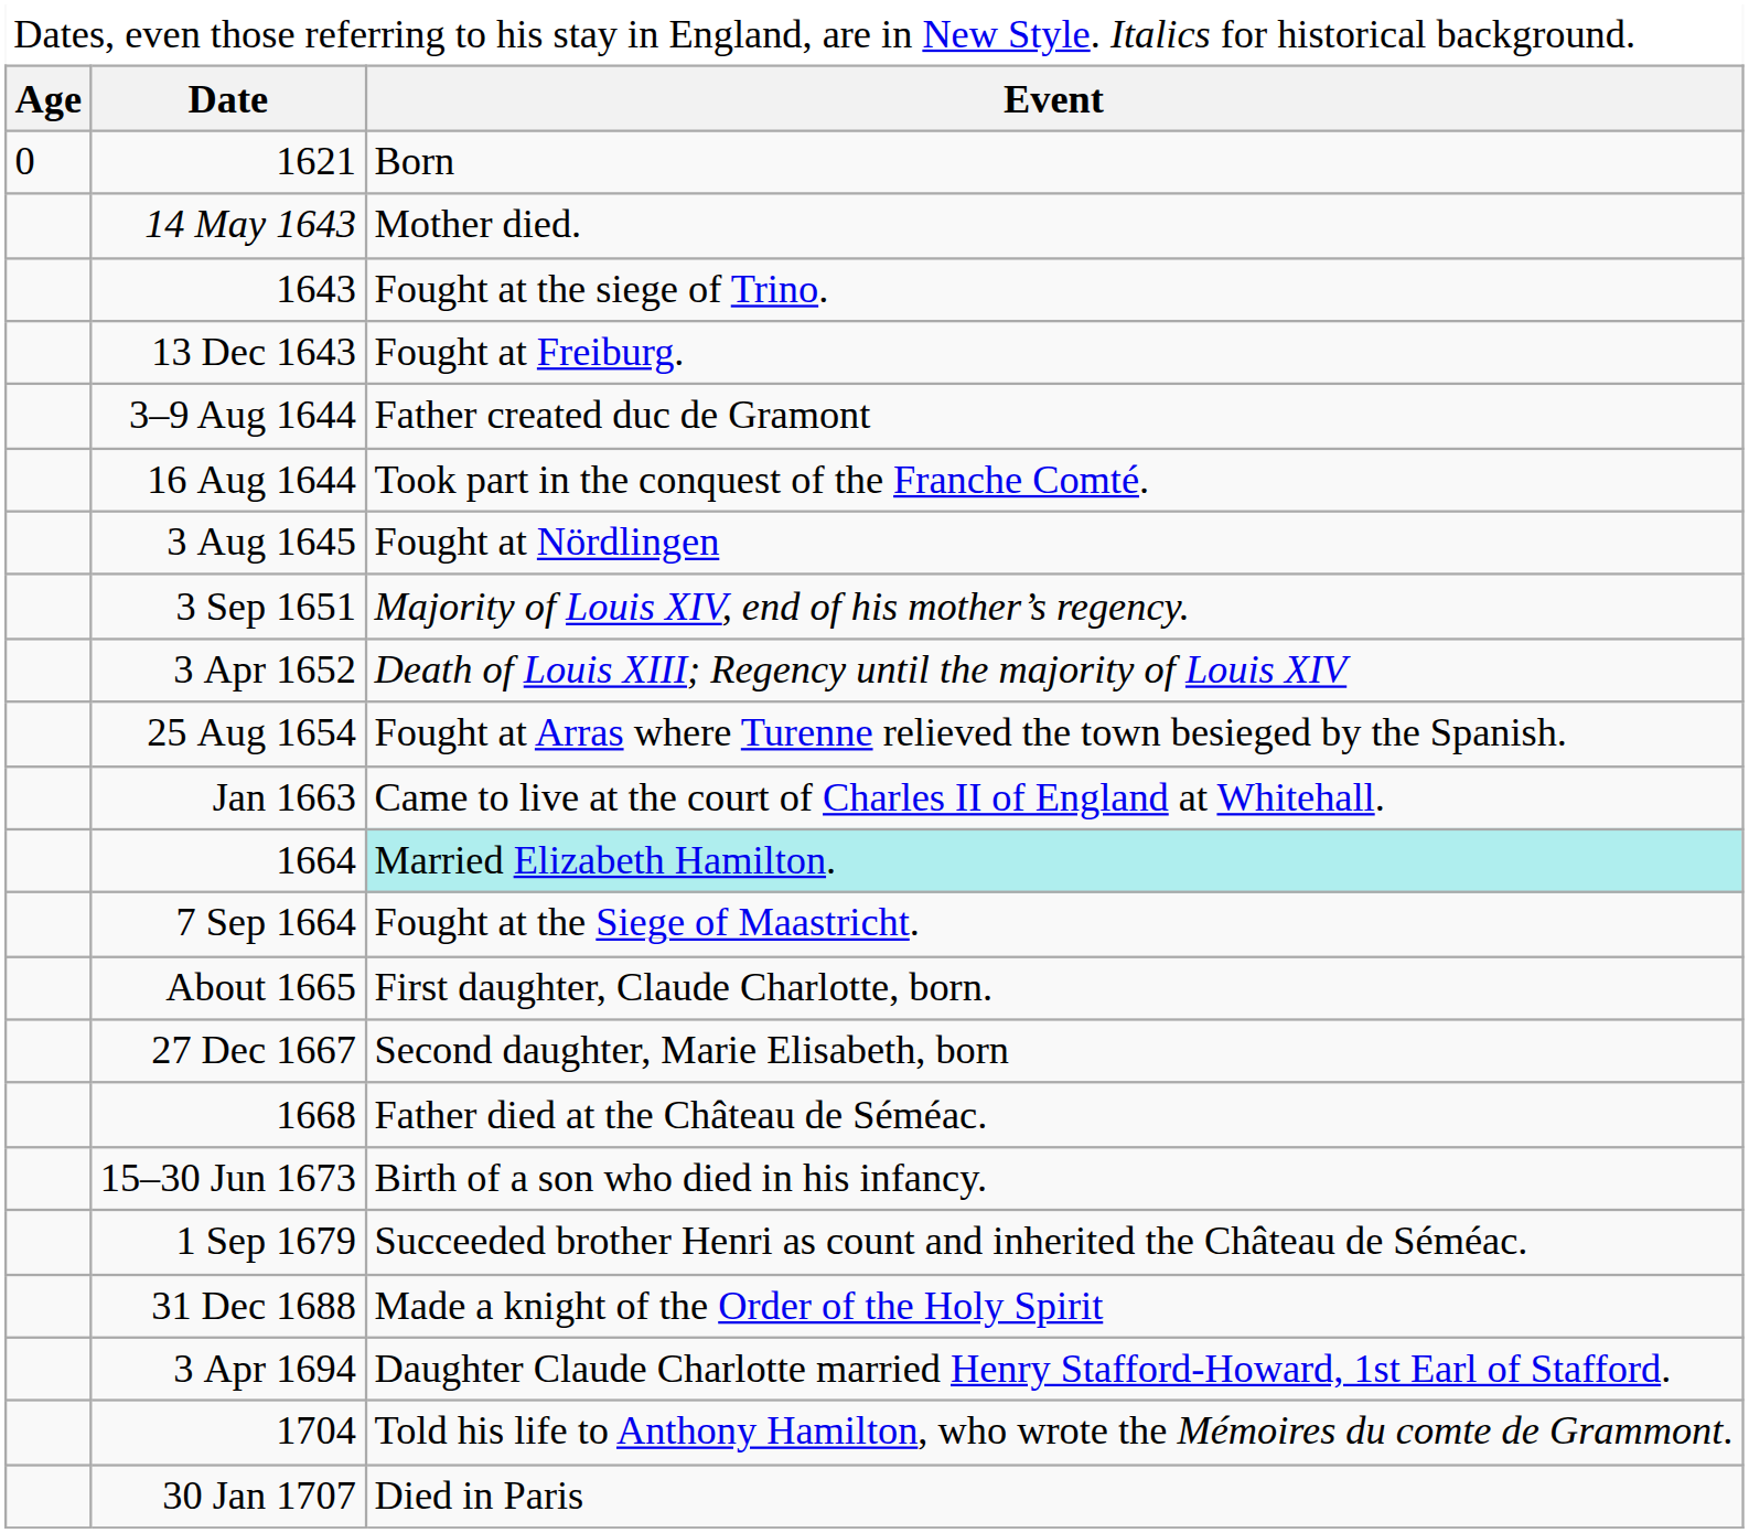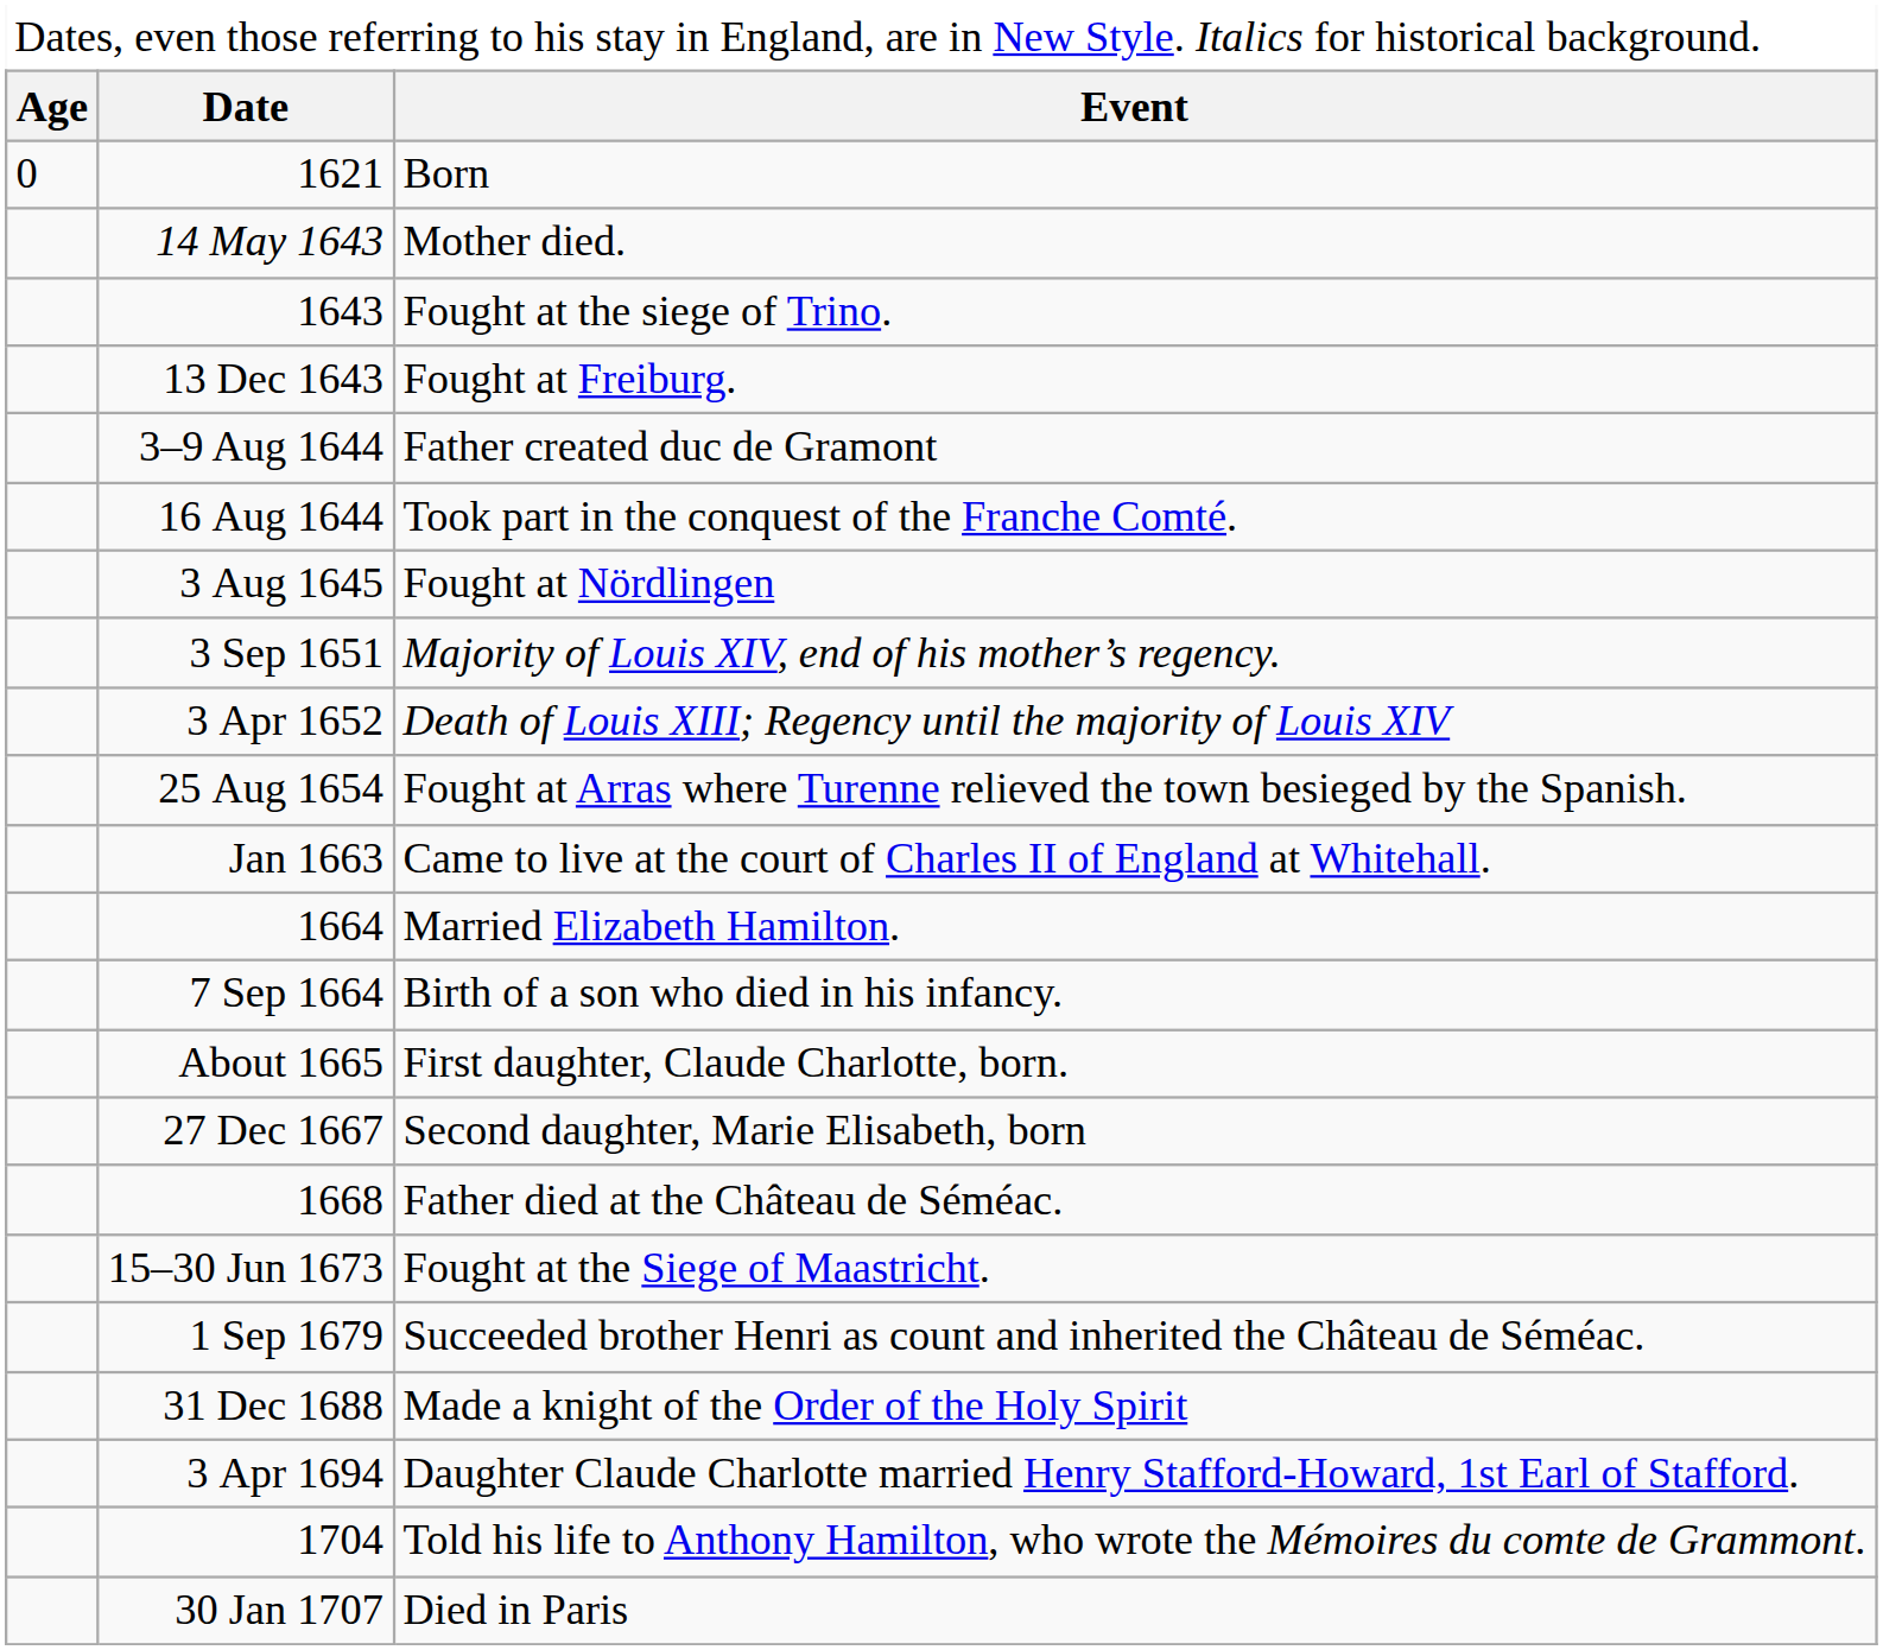1664 | column 3: paleturquoise background -> no background
7 Sep 1664 | column 3: Fought at the Siege of Maastricht. -> Birth of a son who died in his infancy.
15–30 Jun 1673 | column 3: Birth of a son who died in his infancy. -> Fought at the Siege of Maastricht.
